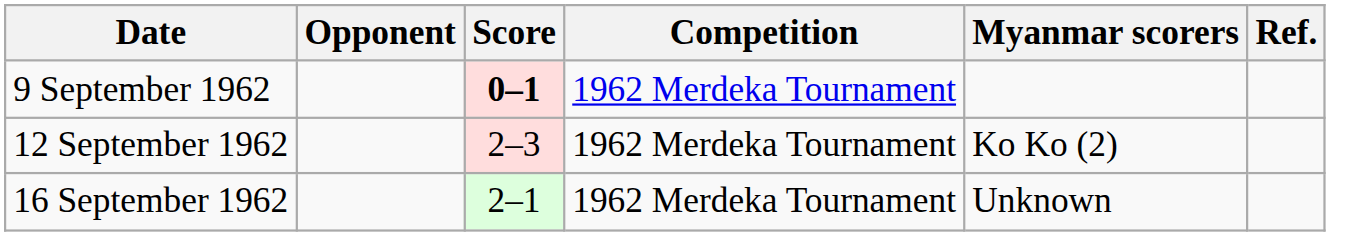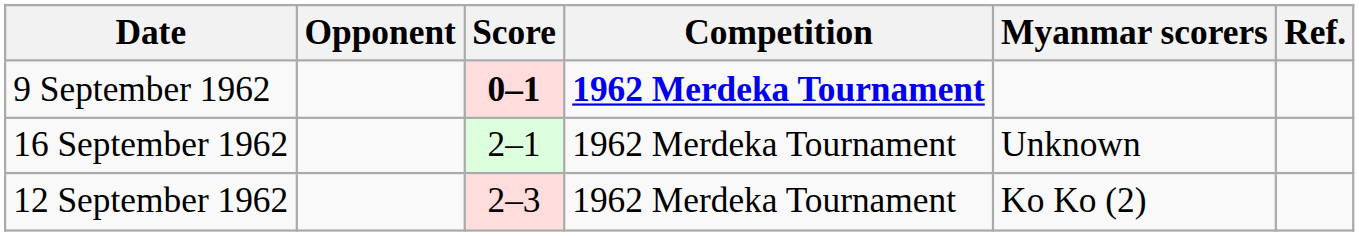9 September 1962 | Competition: normal -> bold
rows swapped: 12 September 1962 <-> 16 September 1962
